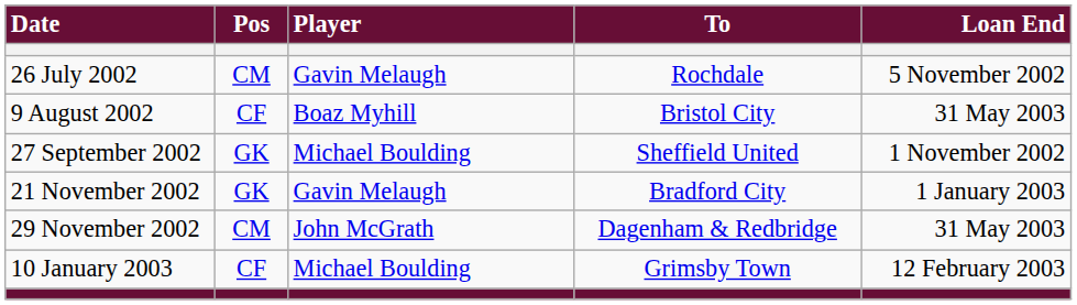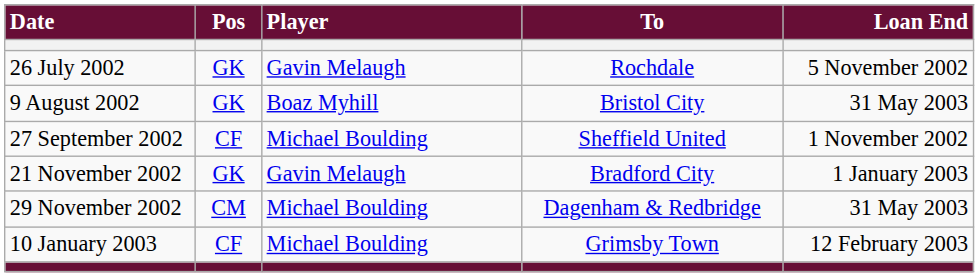26 July 2002 | Pos: CM -> GK
9 August 2002 | Pos: CF -> GK
27 September 2002 | Pos: GK -> CF
29 November 2002 | Player: John McGrath -> Michael Boulding
